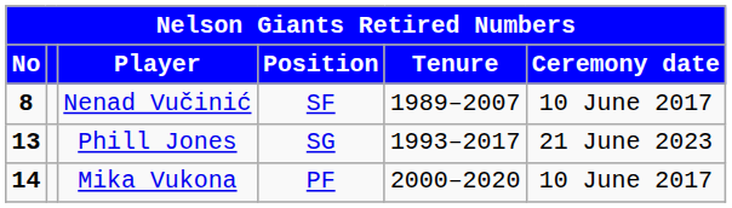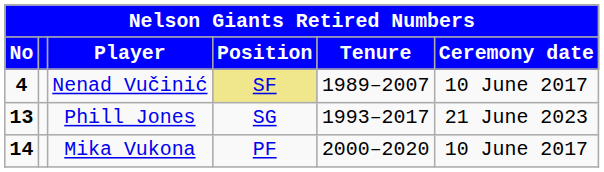Nenad Vučinić | No: 8 -> 4
Nenad Vučinić | Position: no background -> khaki background
